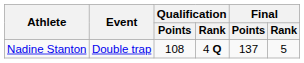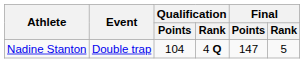Nadine Stanton | Qualification / Points: 108 -> 104
Nadine Stanton | Final / Points: 137 -> 147
